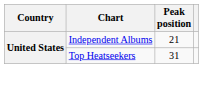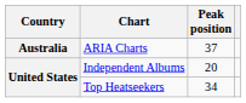+ row: Australia | ARIA Charts | 37
Independent Albums | Peak position: 21 -> 20
Top Heatseekers | Peak position: 31 -> 34
